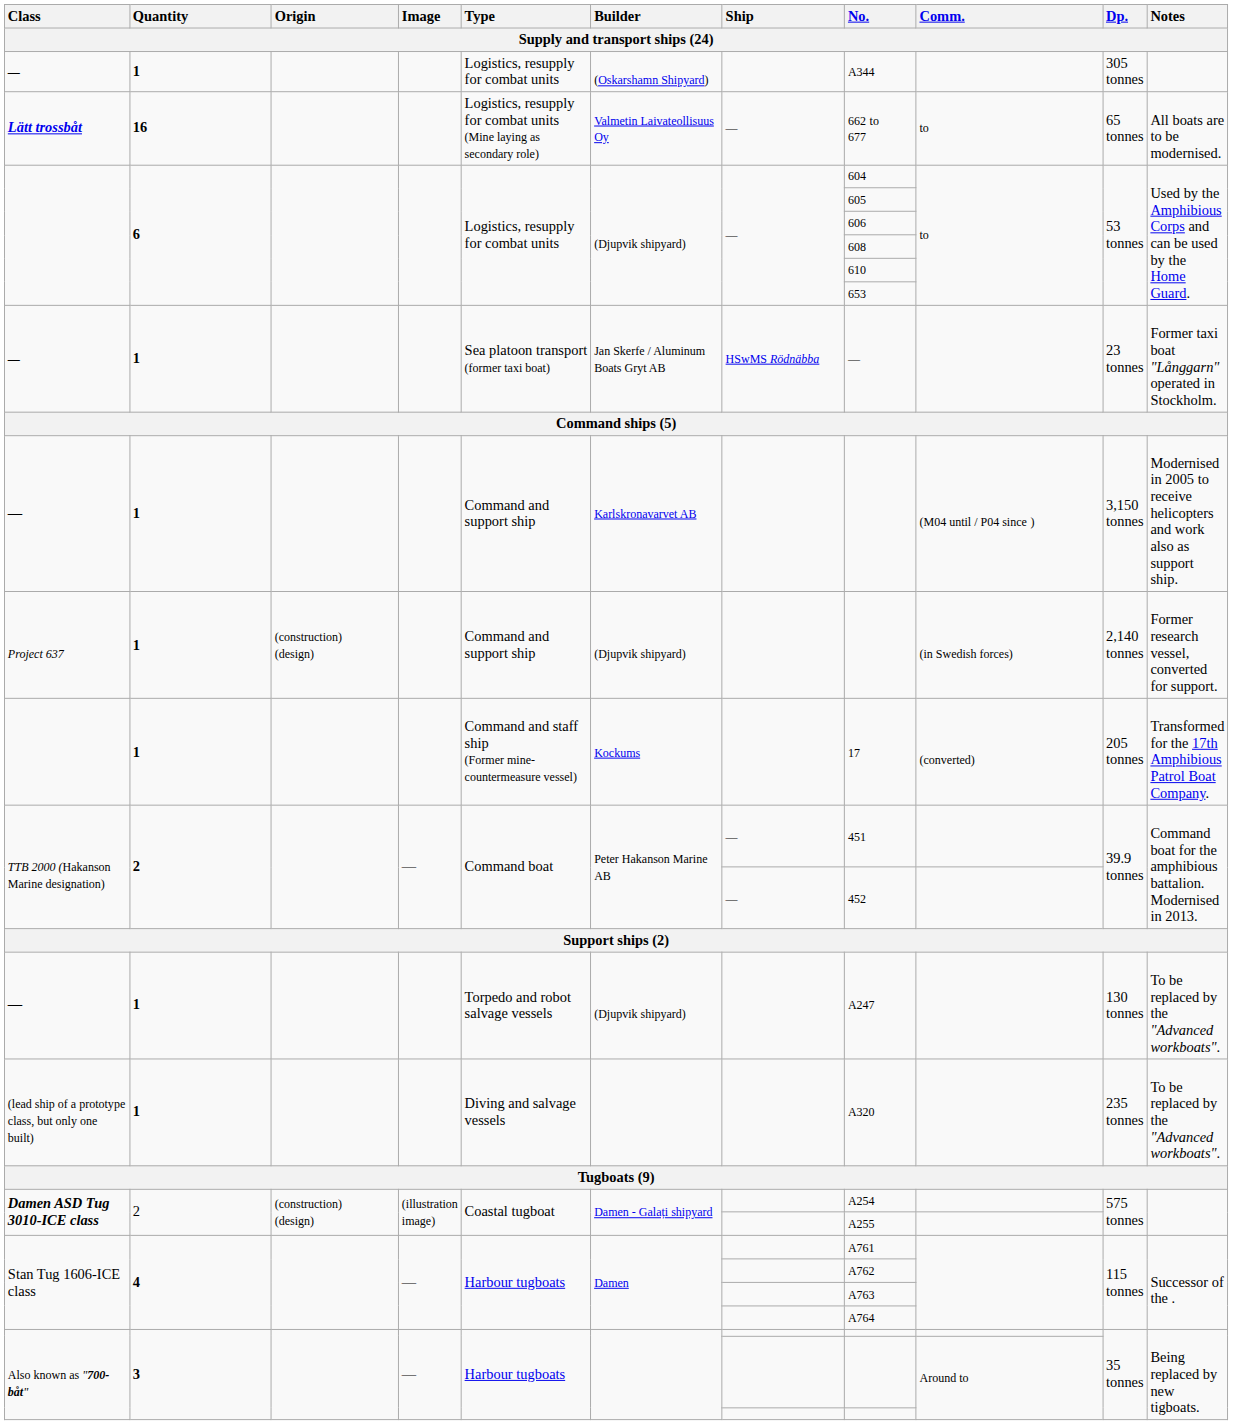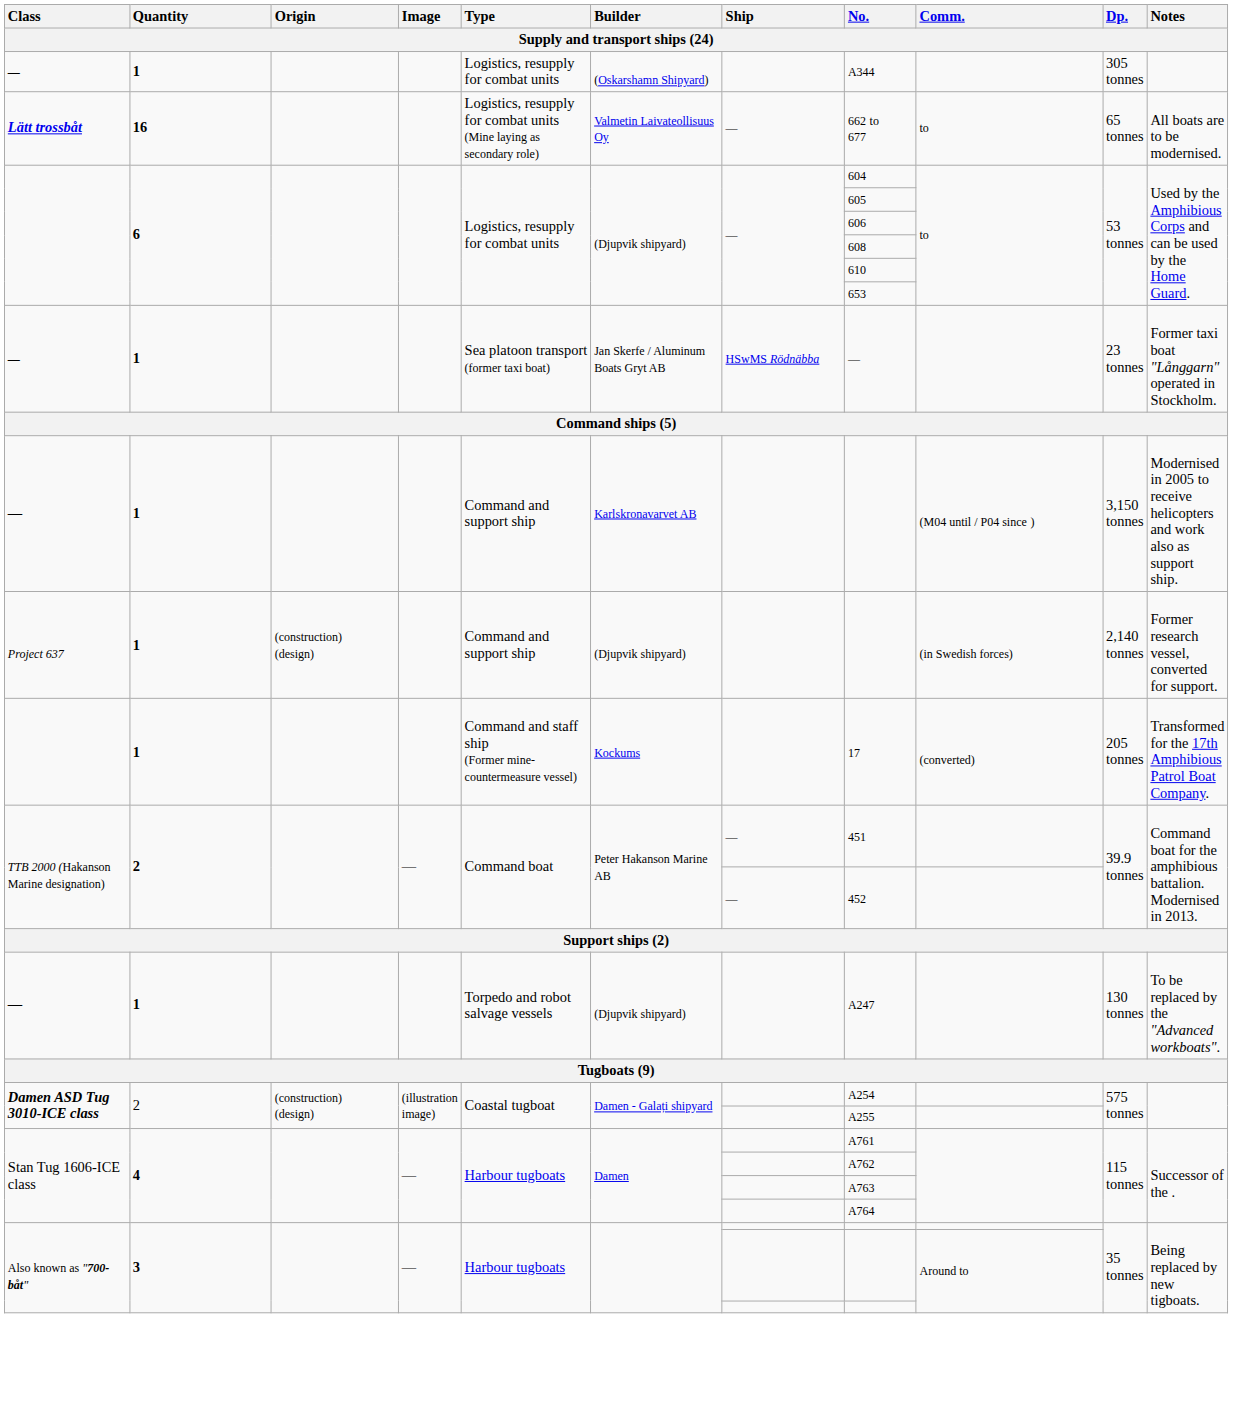- row: (lead ship of a prototype class, but only one built) | 1 | Diving and salvage vessels | A320 | 235 tonnes | To be replaced by the "Advanced workboats".
